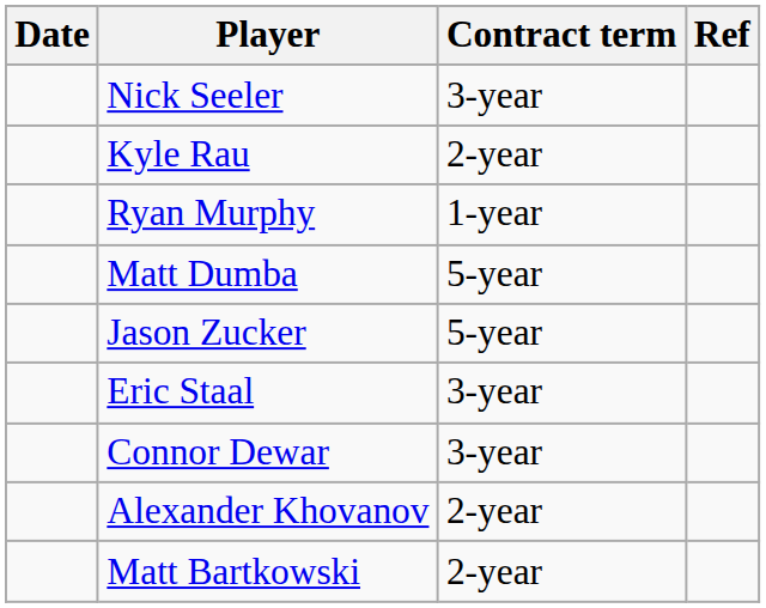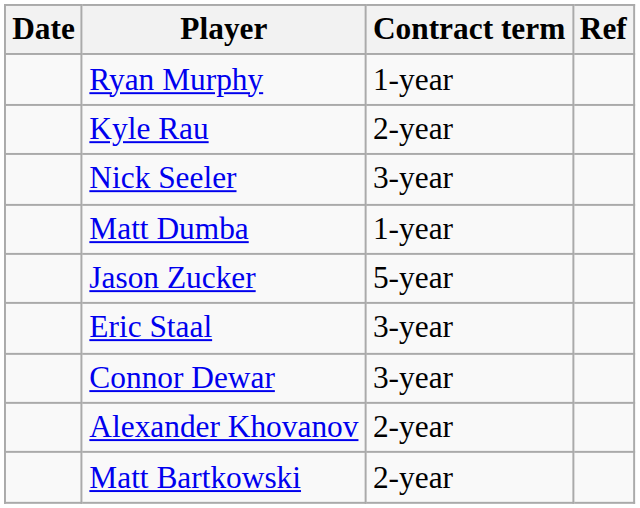rows swapped: Ryan Murphy <-> Nick Seeler
Matt Dumba | Contract term: 5-year -> 1-year
